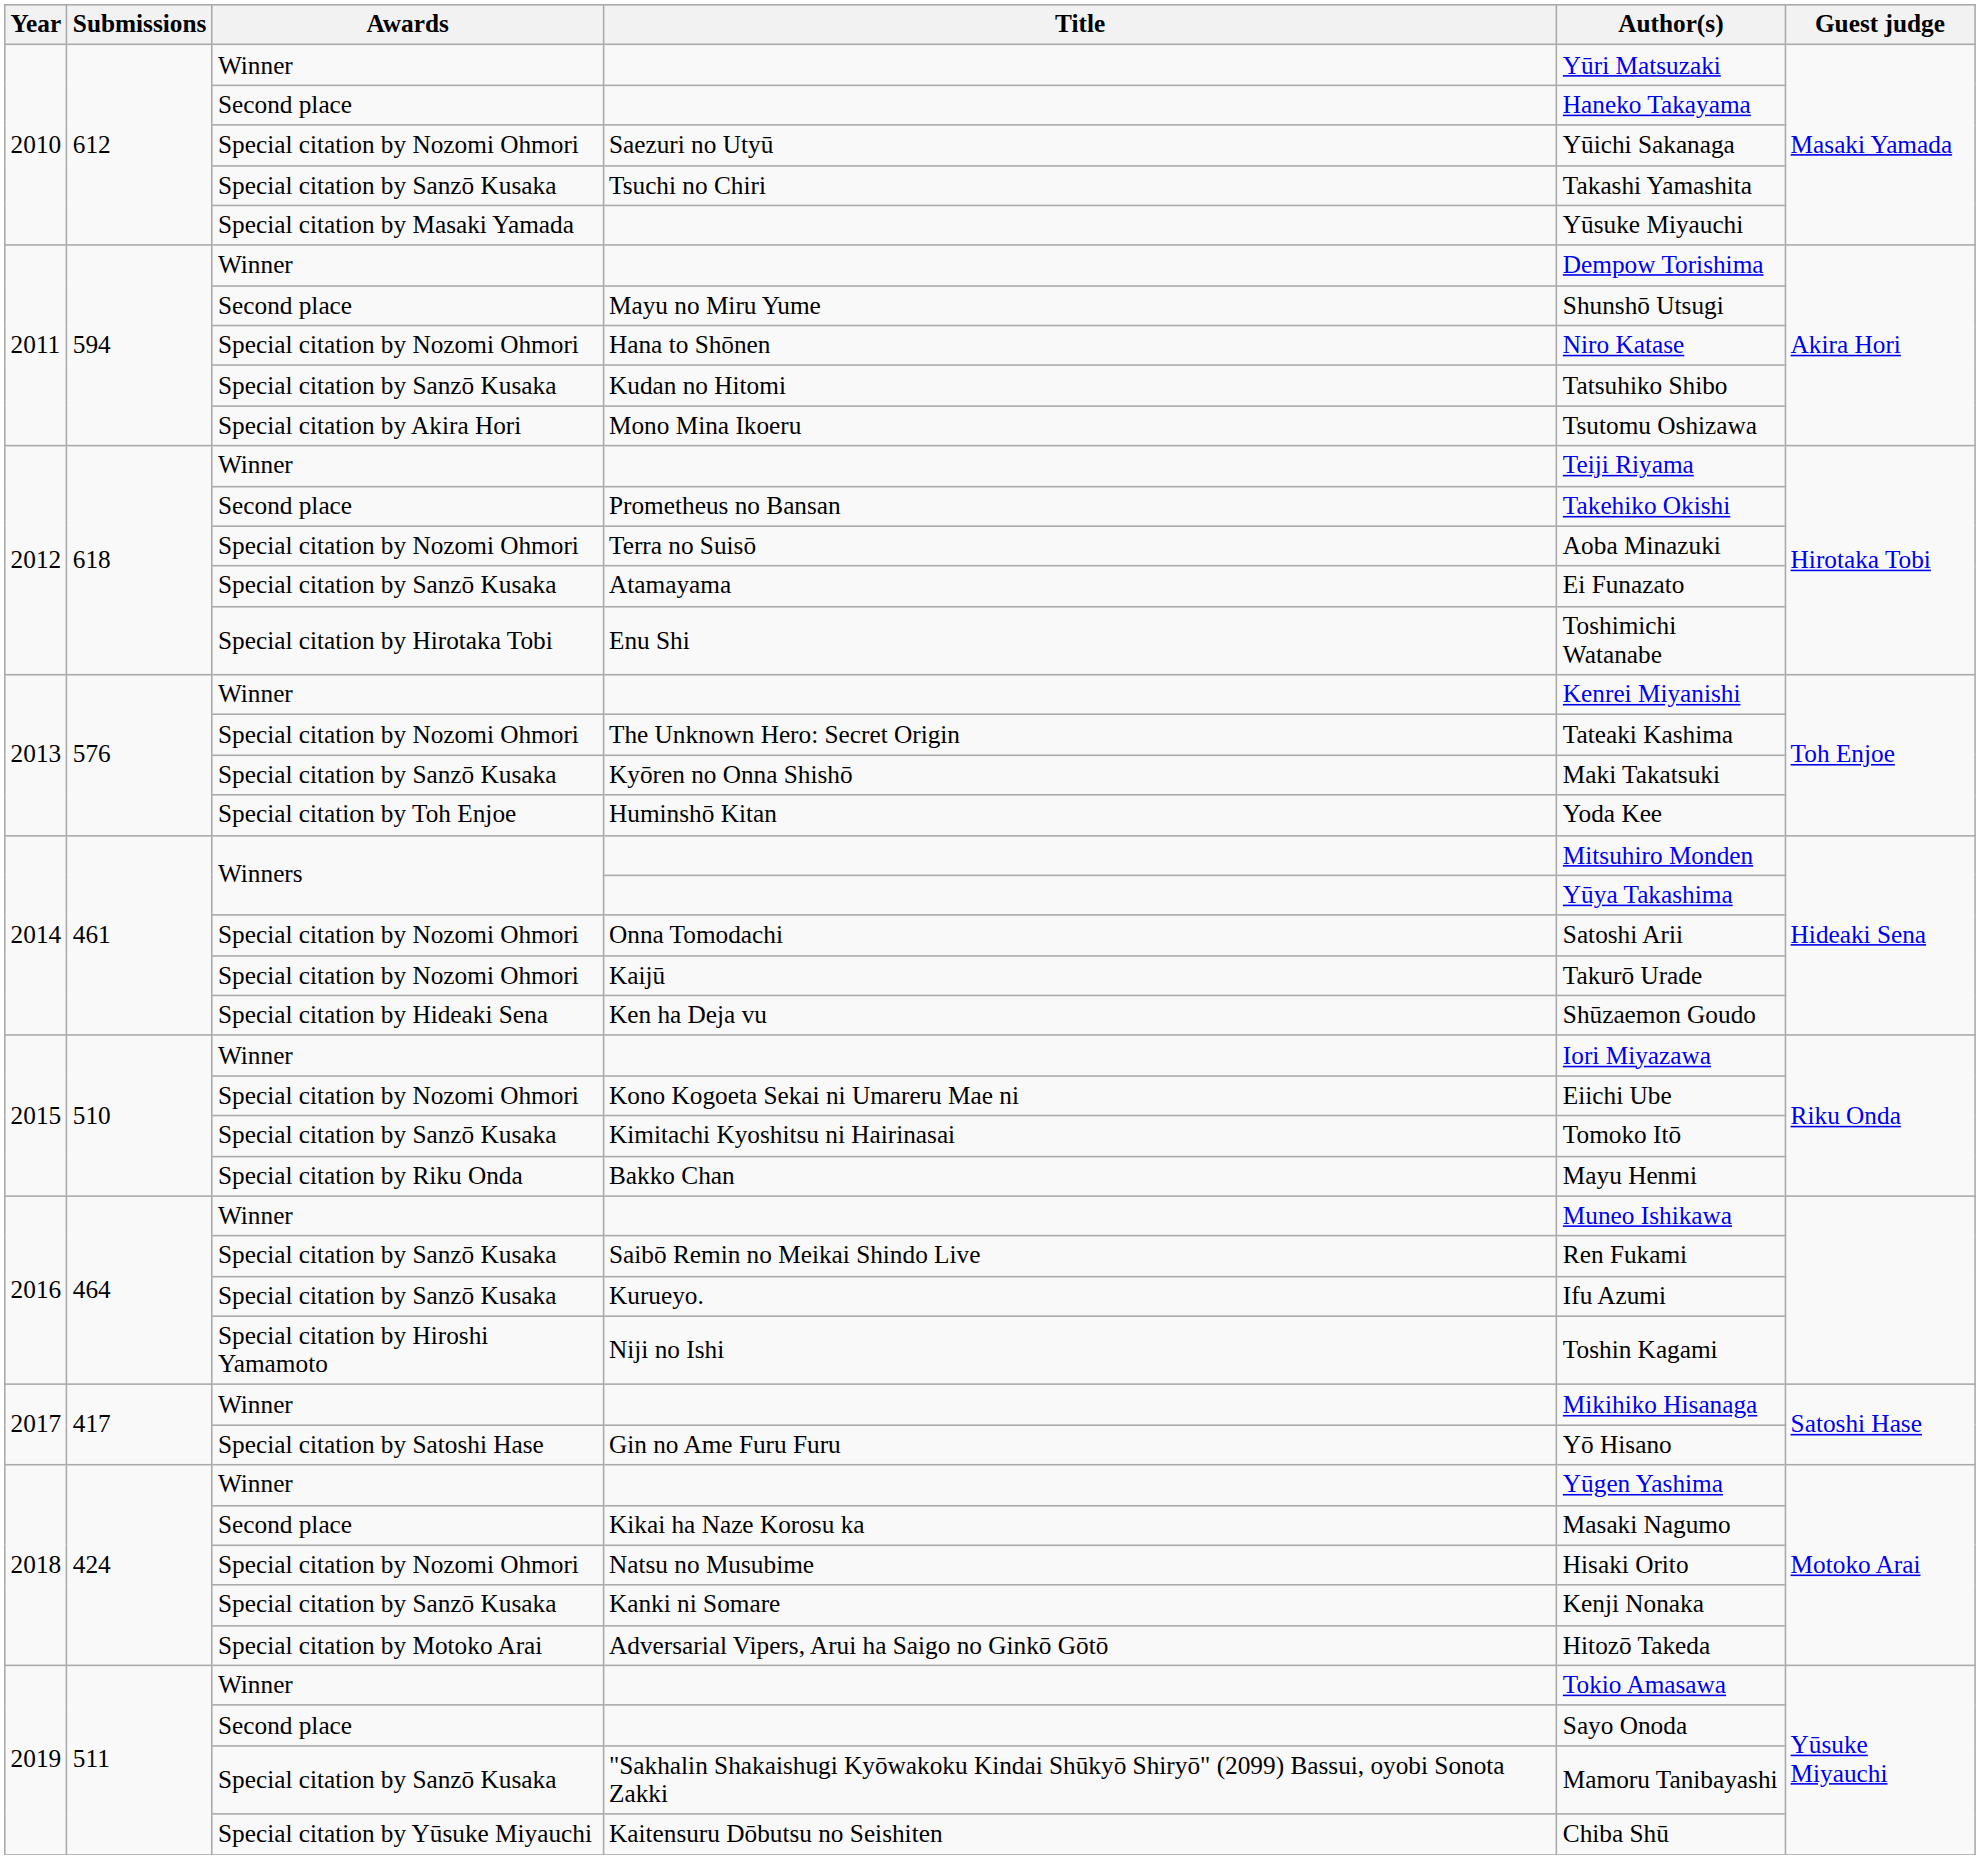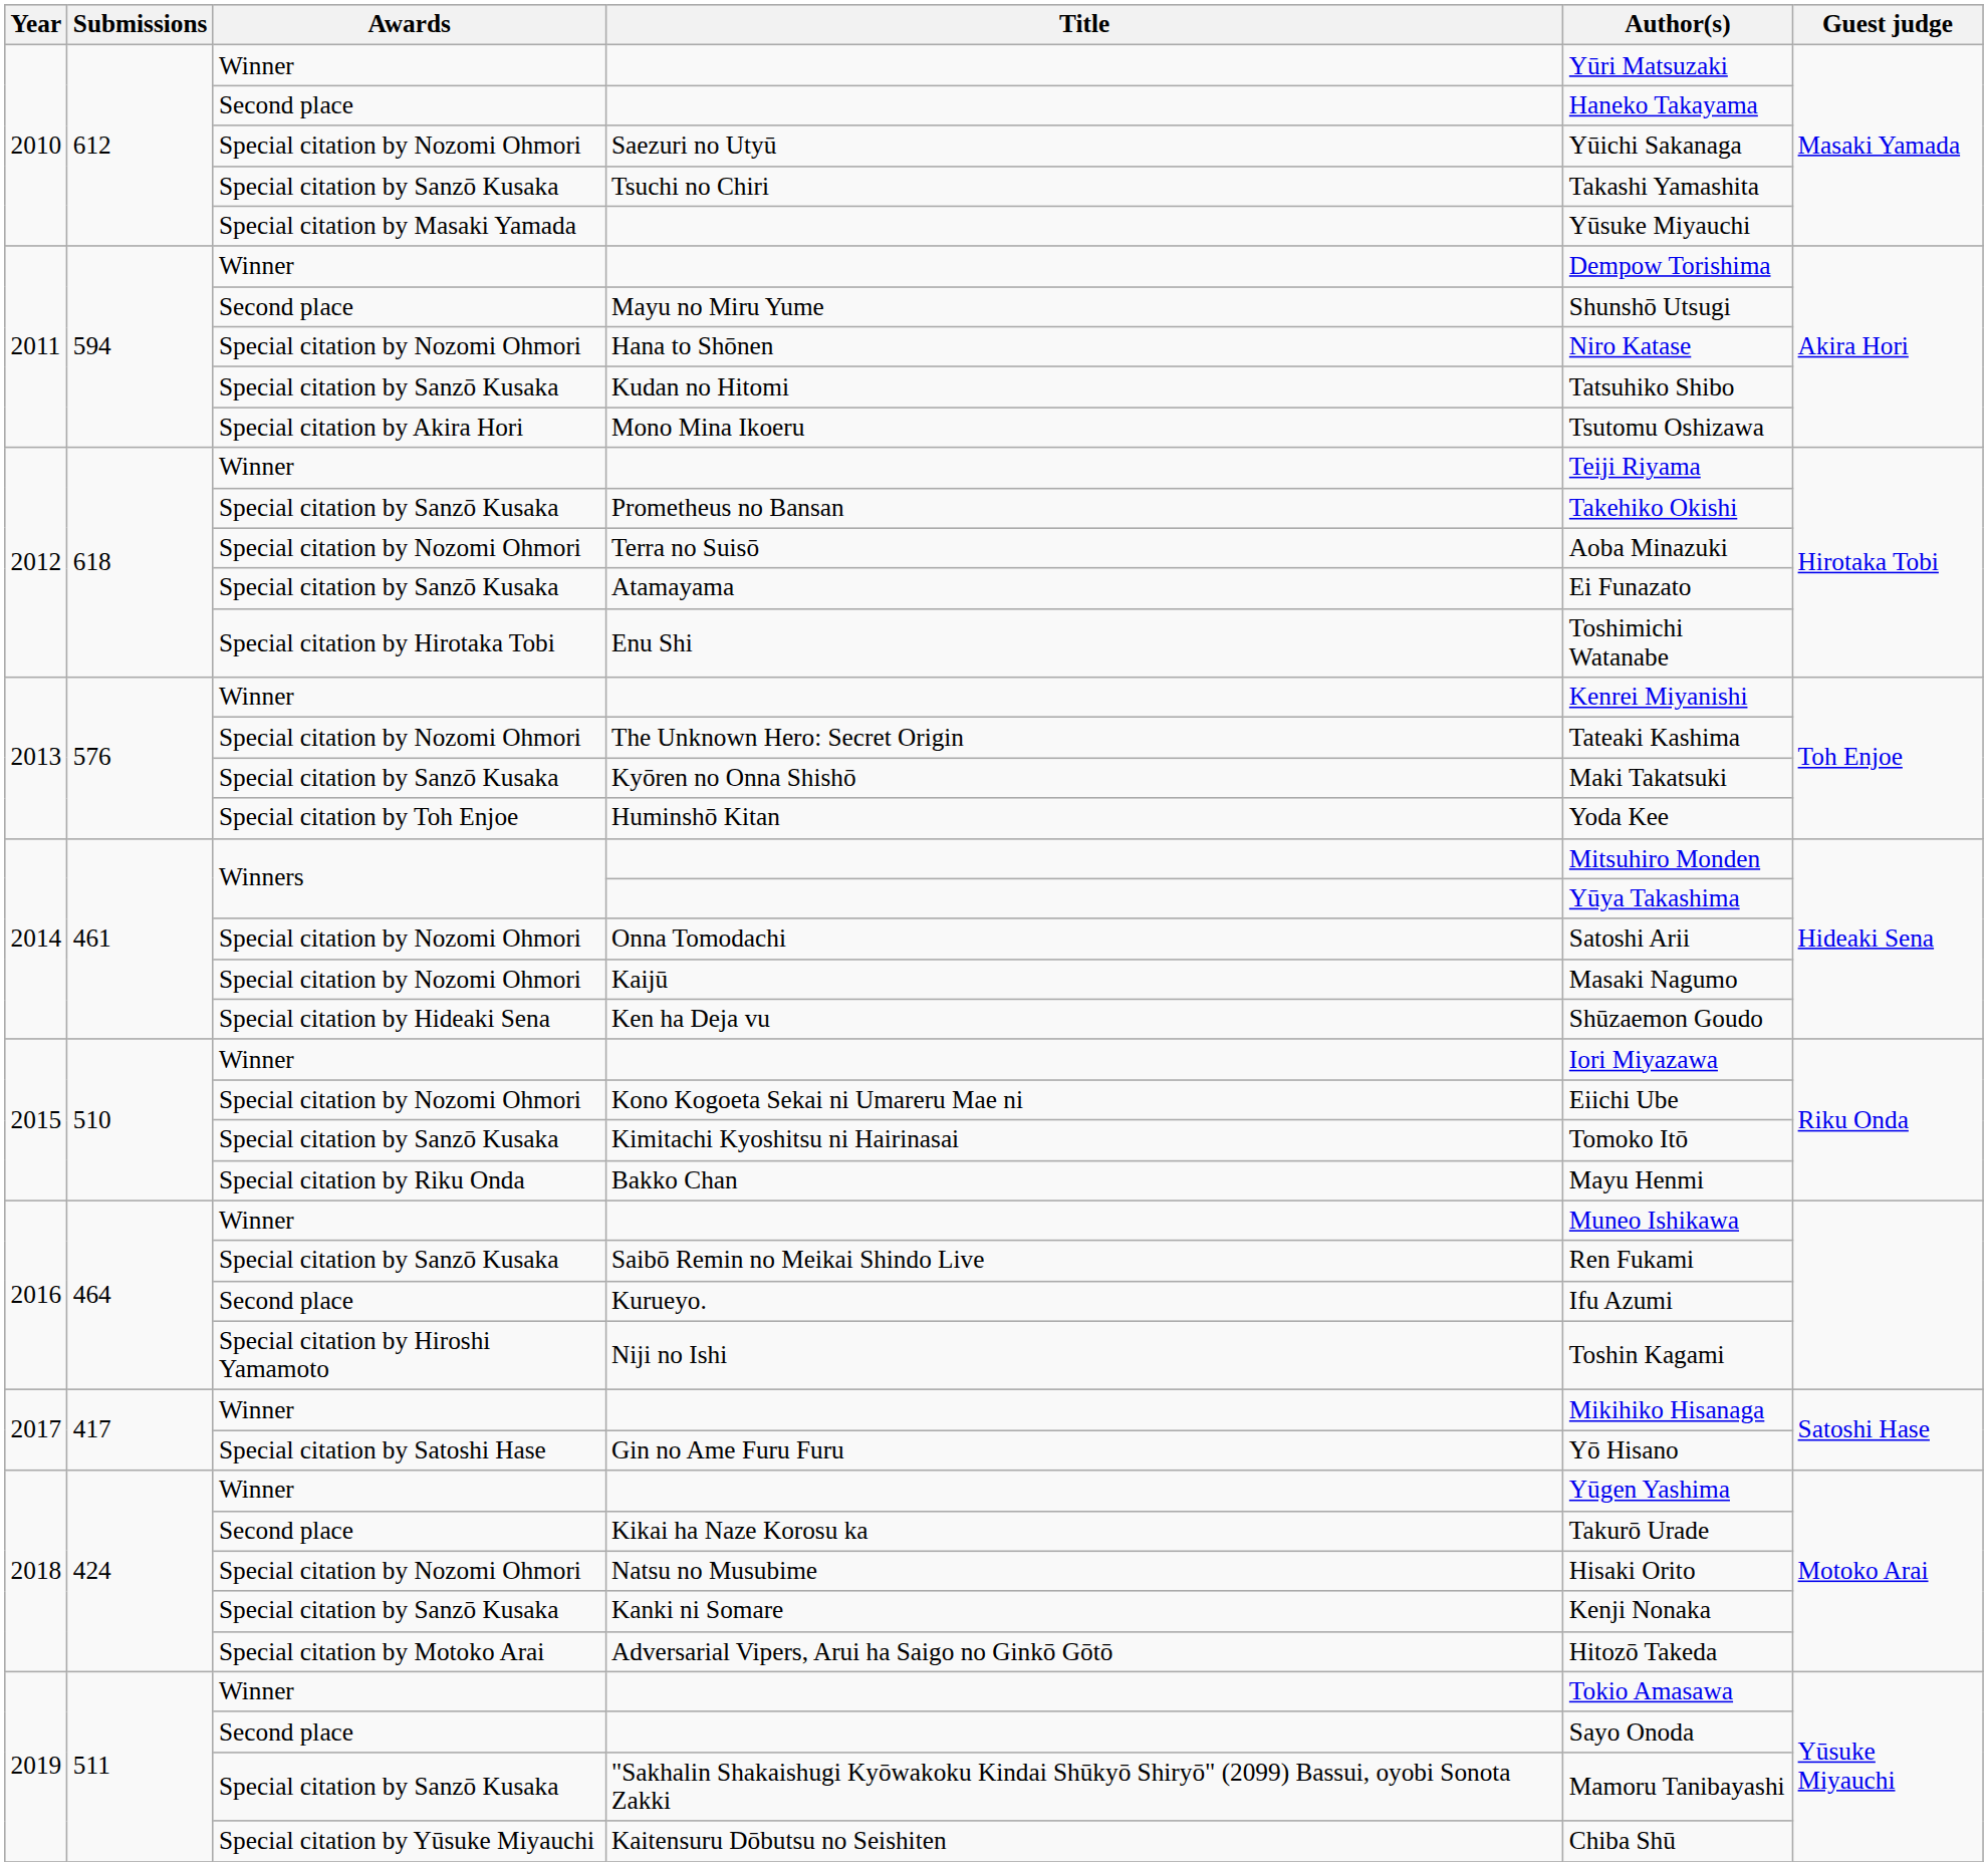Prometheus no Bansan | Awards: Second place -> Special citation by Sanzō Kusaka
Kaijū | Author(s): Takurō Urade -> Masaki Nagumo
Kurueyo. | Awards: Special citation by Sanzō Kusaka -> Second place
Kikai ha Naze Korosu ka | Author(s): Masaki Nagumo -> Takurō Urade
